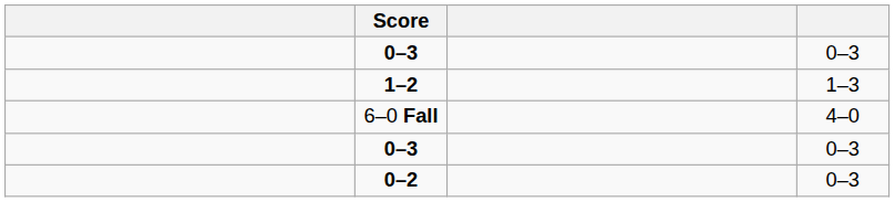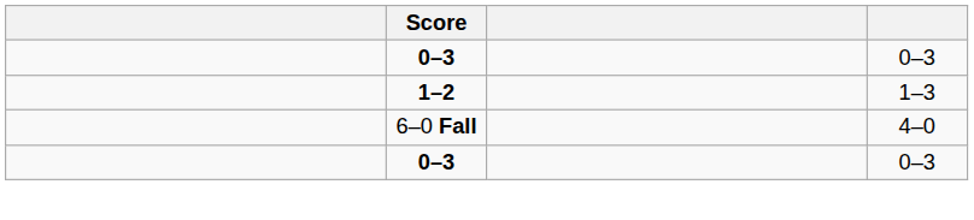- row: 0–2 | 0–3
